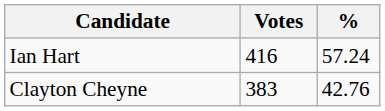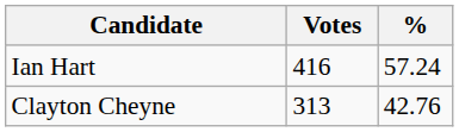Clayton Cheyne | Votes: 383 -> 313
